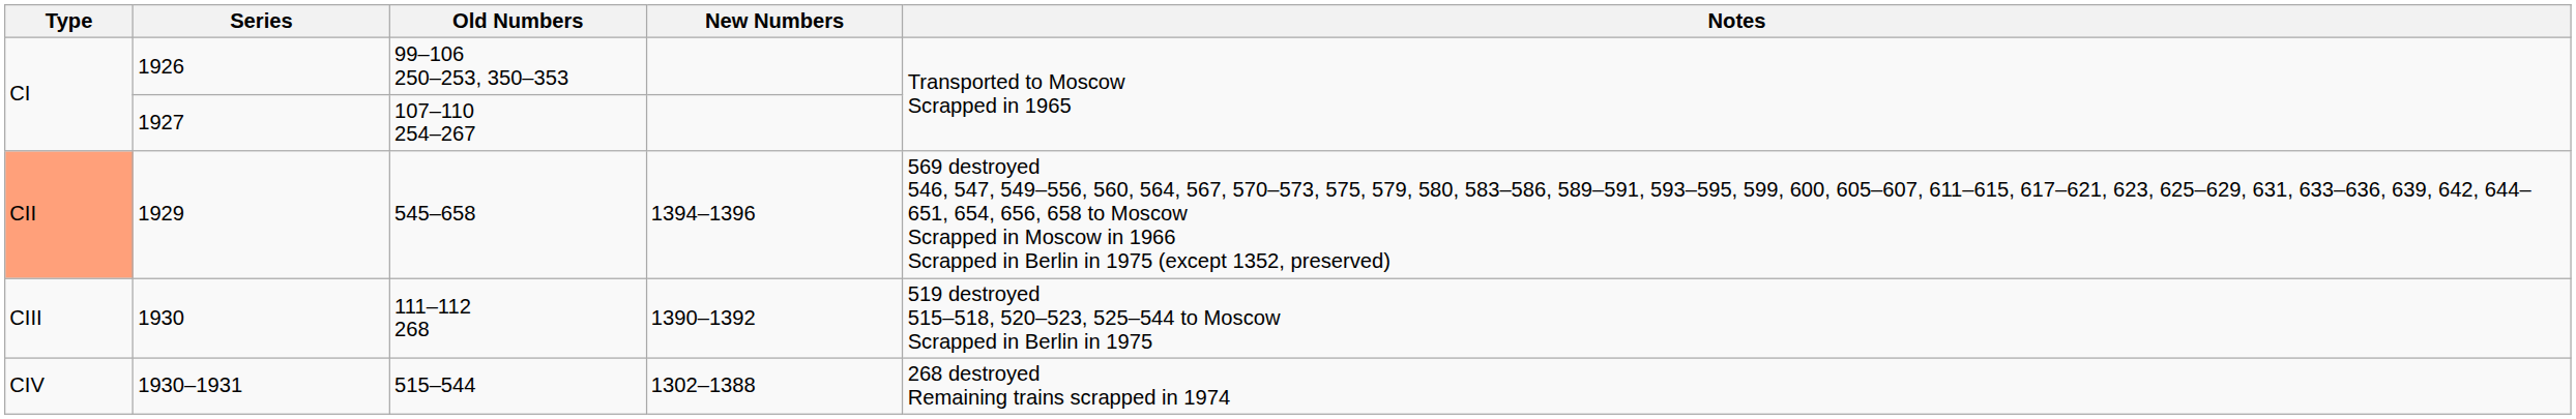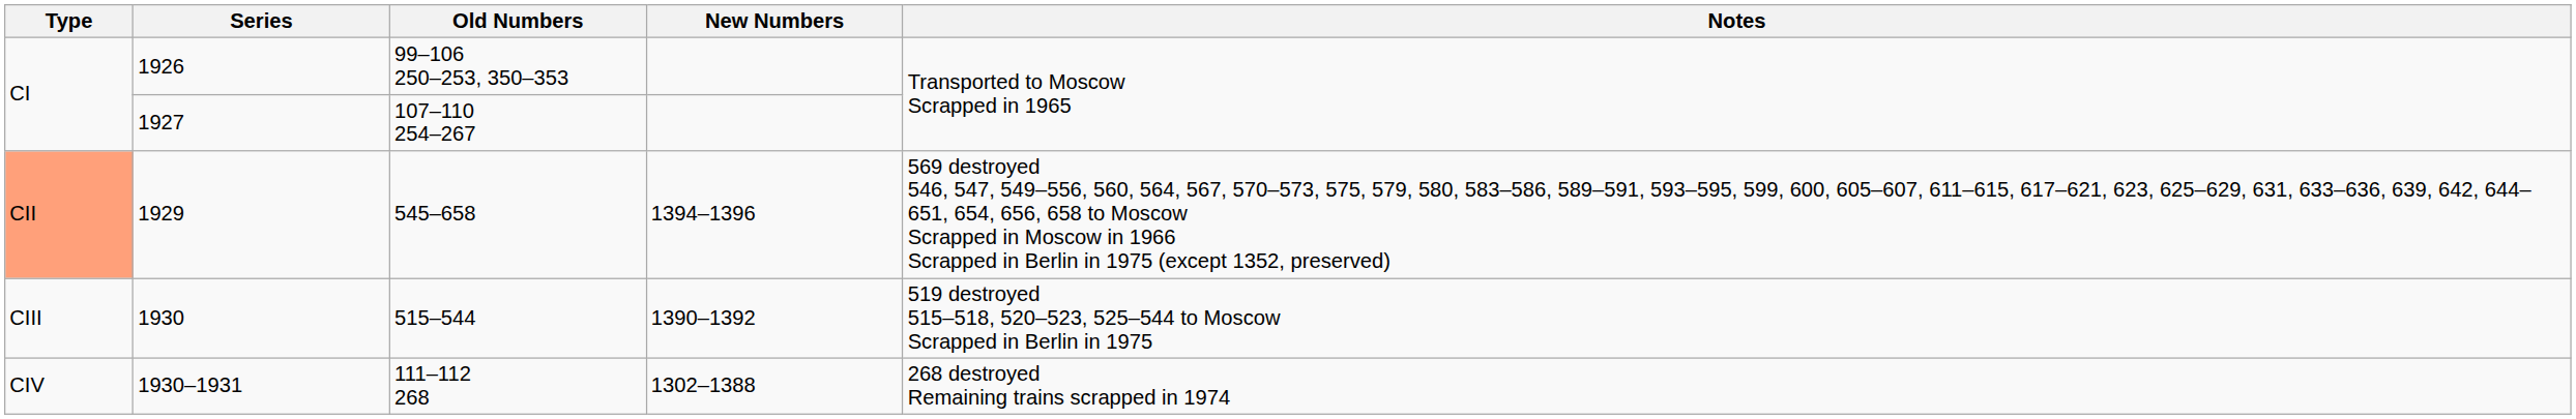1930 | Old Numbers: 111–112 268 -> 515–544
1930–1931 | Old Numbers: 515–544 -> 111–112 268
